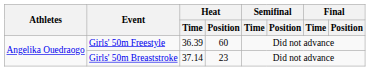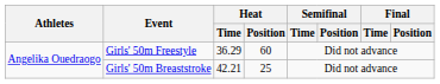Girls' 50m Freestyle | Heat / Time: 36.39 -> 36.29
Girls' 50m Breaststroke | Heat / Time: 37.14 -> 42.21
Girls' 50m Breaststroke | Heat / Position: 23 -> 25
